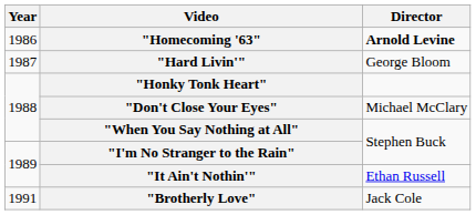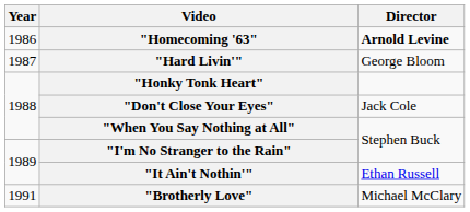"Don't Close Your Eyes" | Director: Michael McClary -> Jack Cole
"Brotherly Love" | Director: Jack Cole -> Michael McClary
